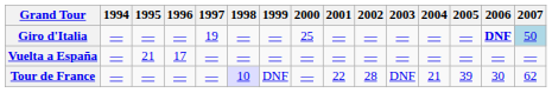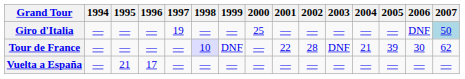Giro d'Italia | 2006: bold -> normal
rows swapped: Tour de France <-> Vuelta a España
